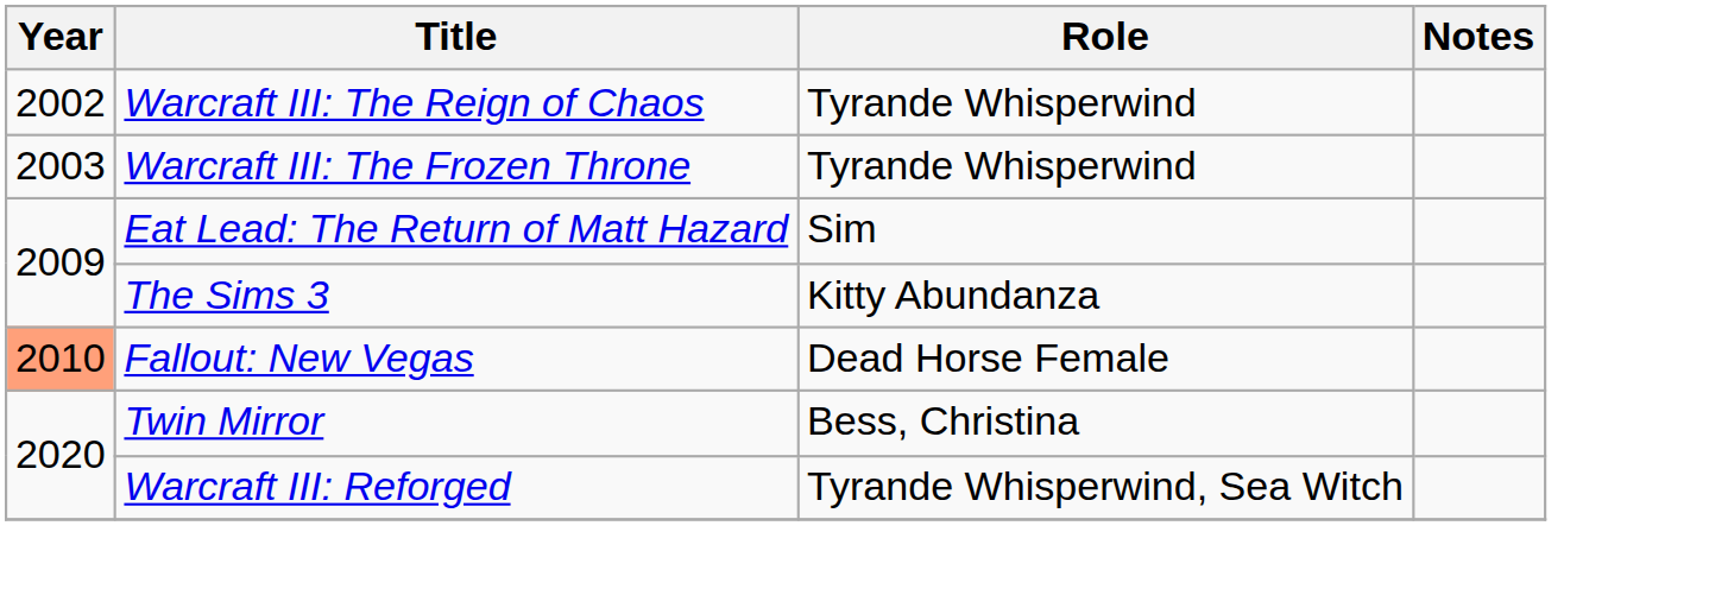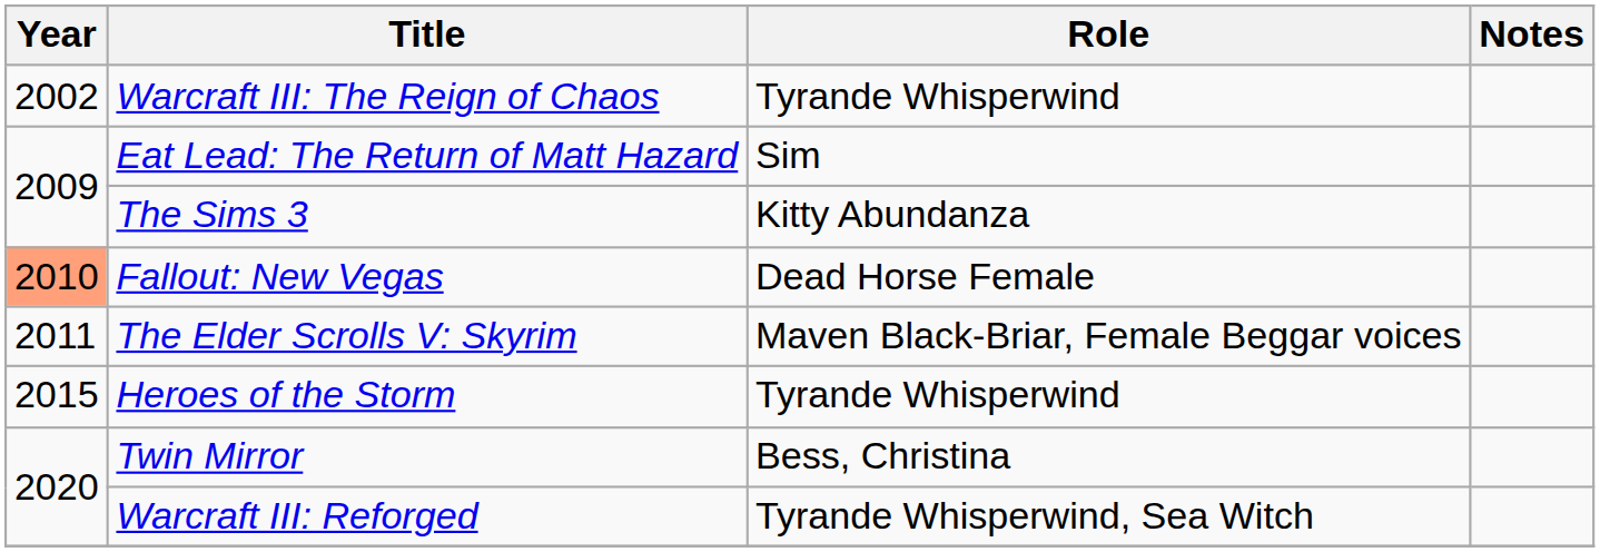- row: 2003 | Warcraft III: The Frozen Throne | Tyrande Whisperwind
+ row: 2011 | The Elder Scrolls V: Skyrim | Maven Black-Briar, Female Beggar voices
+ row: 2015 | Heroes of the Storm | Tyrande Whisperwind
